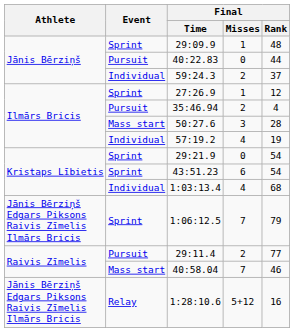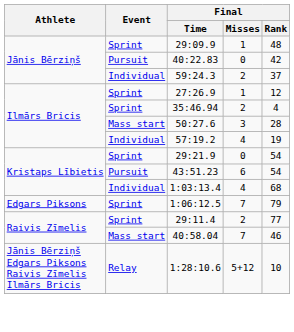40:22.83 | Final / Rank: 44 -> 42
35:46.94 | Event: Pursuit -> Sprint
43:51.23 | Event: Sprint -> Pursuit
1:06:12.5 | Athlete: Jānis Bērziņš Edgars Piksons Raivis Zīmelis Ilmārs Bricis -> Edgars Piksons
29:11.4 | Event: Pursuit -> Sprint
1:28:10.6 | Final / Rank: 16 -> 10
